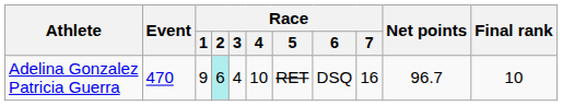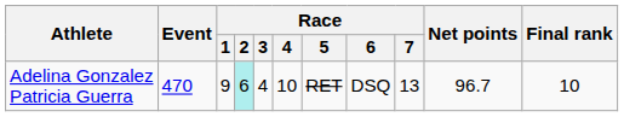Adelina Gonzalez Patricia Guerra | Race / 7: 16 -> 13
